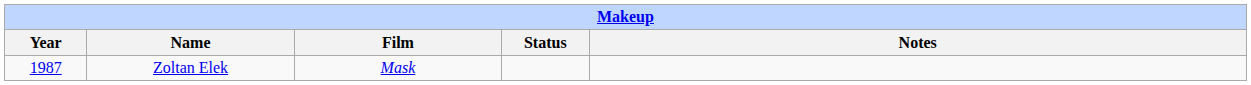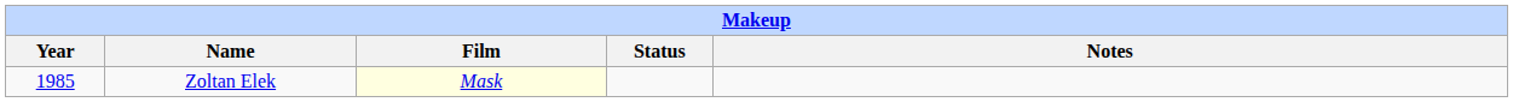Zoltan Elek | Year: 1987 -> 1985
Zoltan Elek | Film: no background -> lightyellow background
